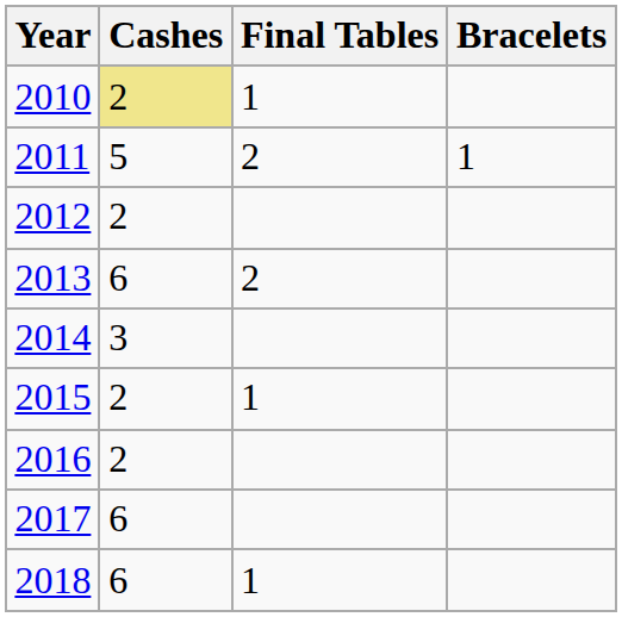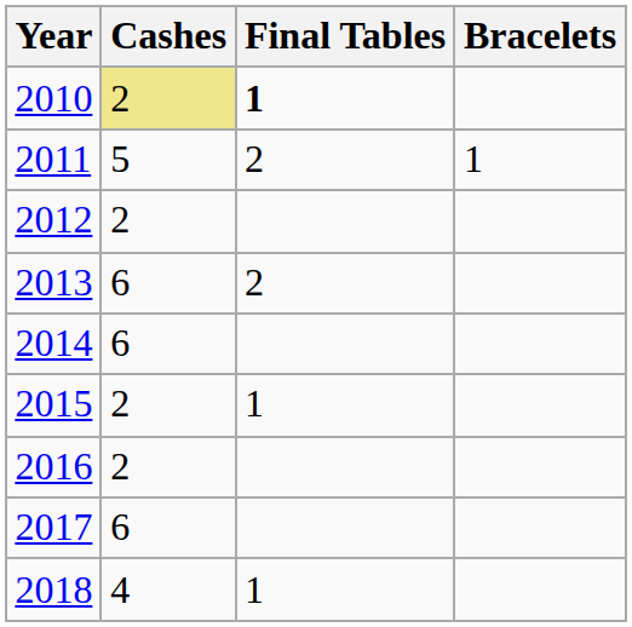2010 | Final Tables: normal -> bold
2014 | Cashes: 3 -> 6
2018 | Cashes: 6 -> 4
